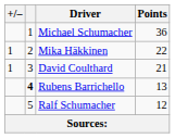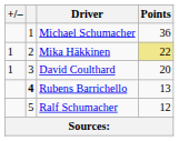Mika Häkkinen | Points: no background -> khaki background
David Coulthard | Points: 21 -> 20
